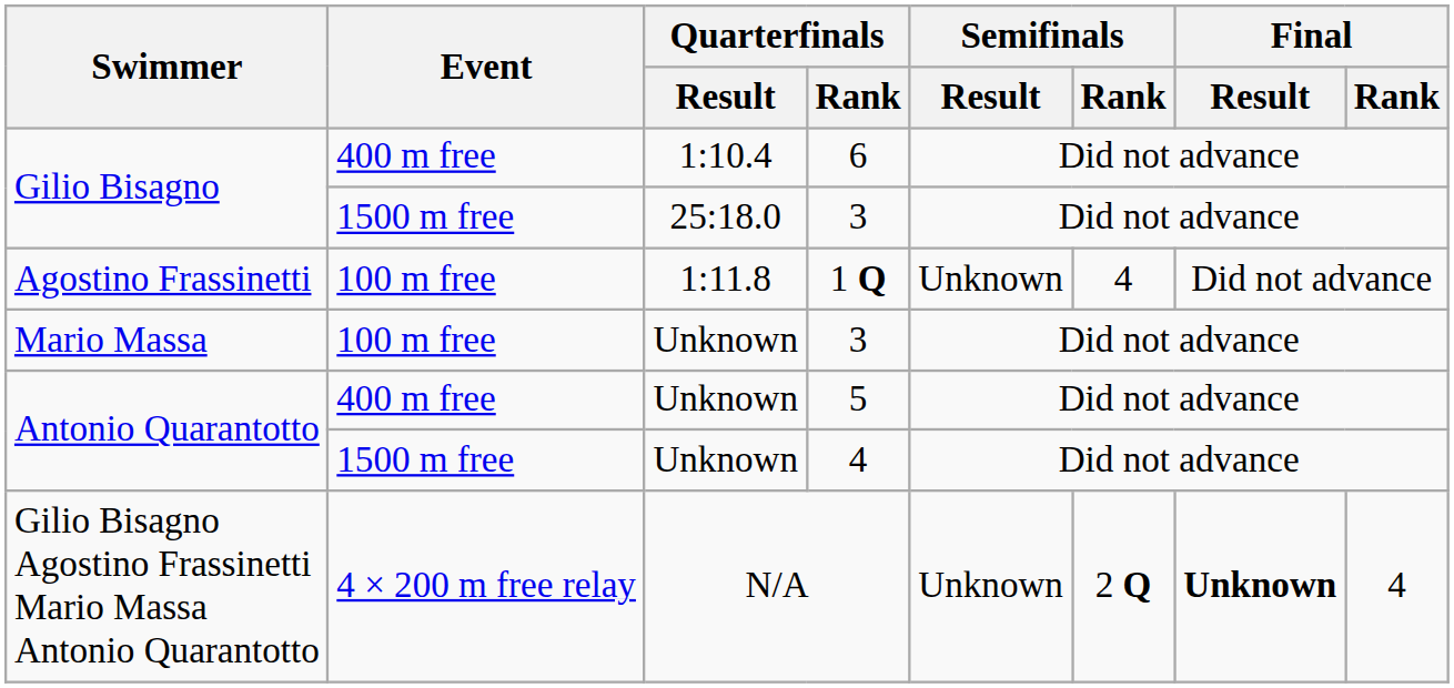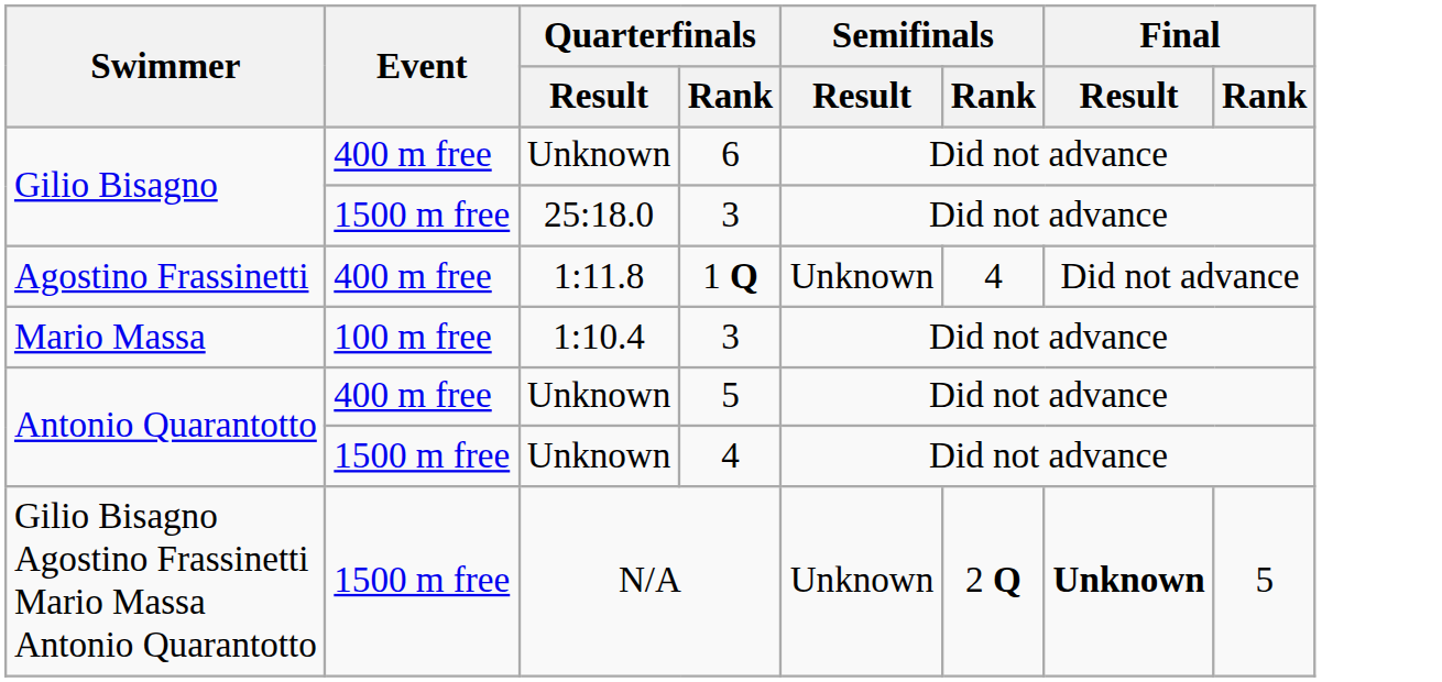6 | Quarterfinals / Result: 1:10.4 -> Unknown
1 Q | Event: 100 m free -> 400 m free
Mario Massa / 3 | Quarterfinals / Result: Unknown -> 1:10.4
N/A | Event: 4 × 200 m free relay -> 1500 m free
N/A | Final / Rank: 4 -> 5
